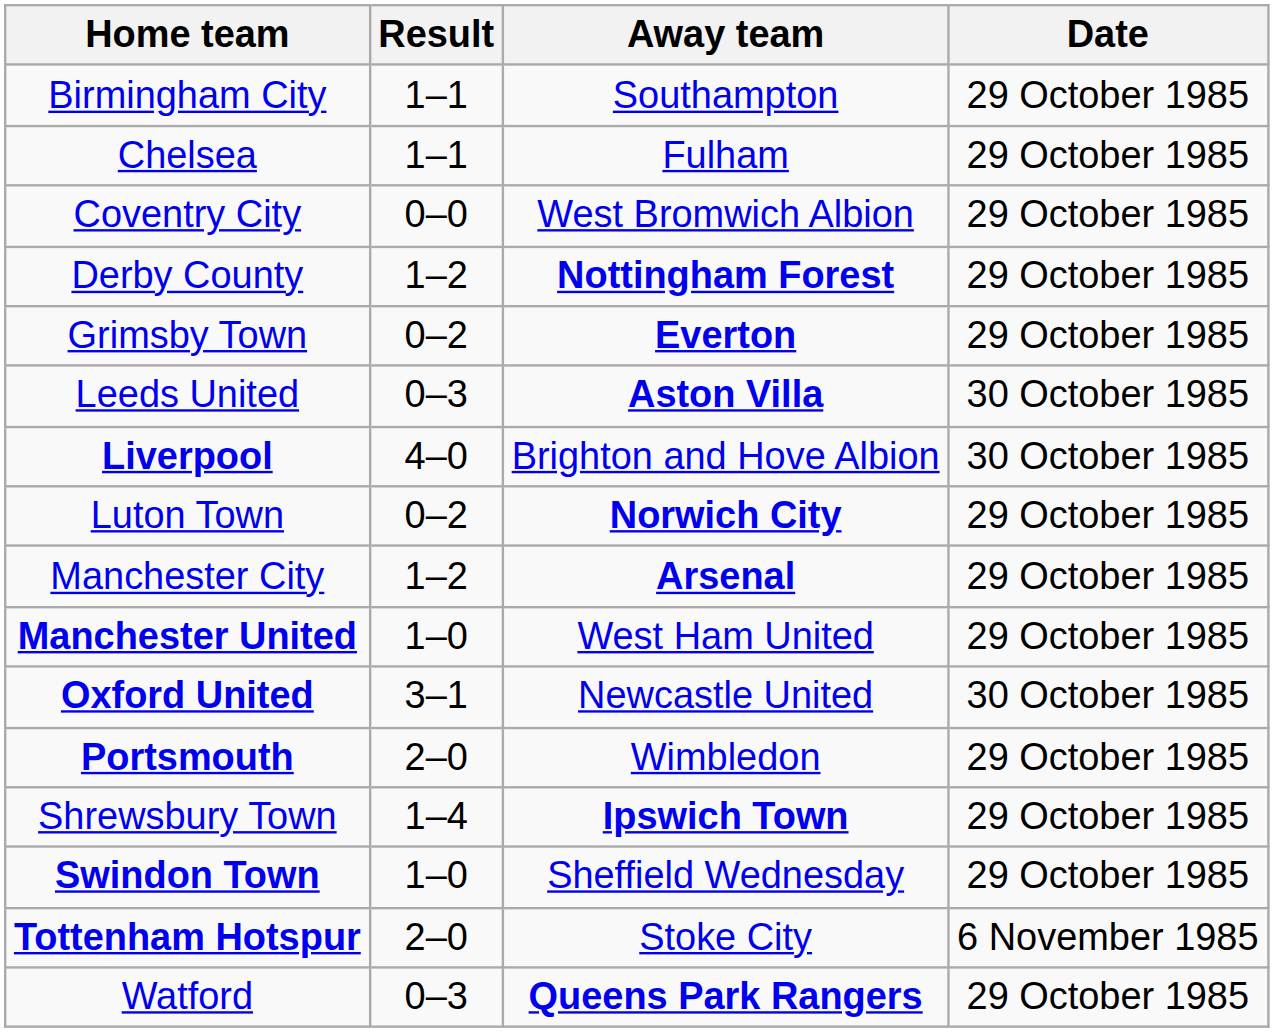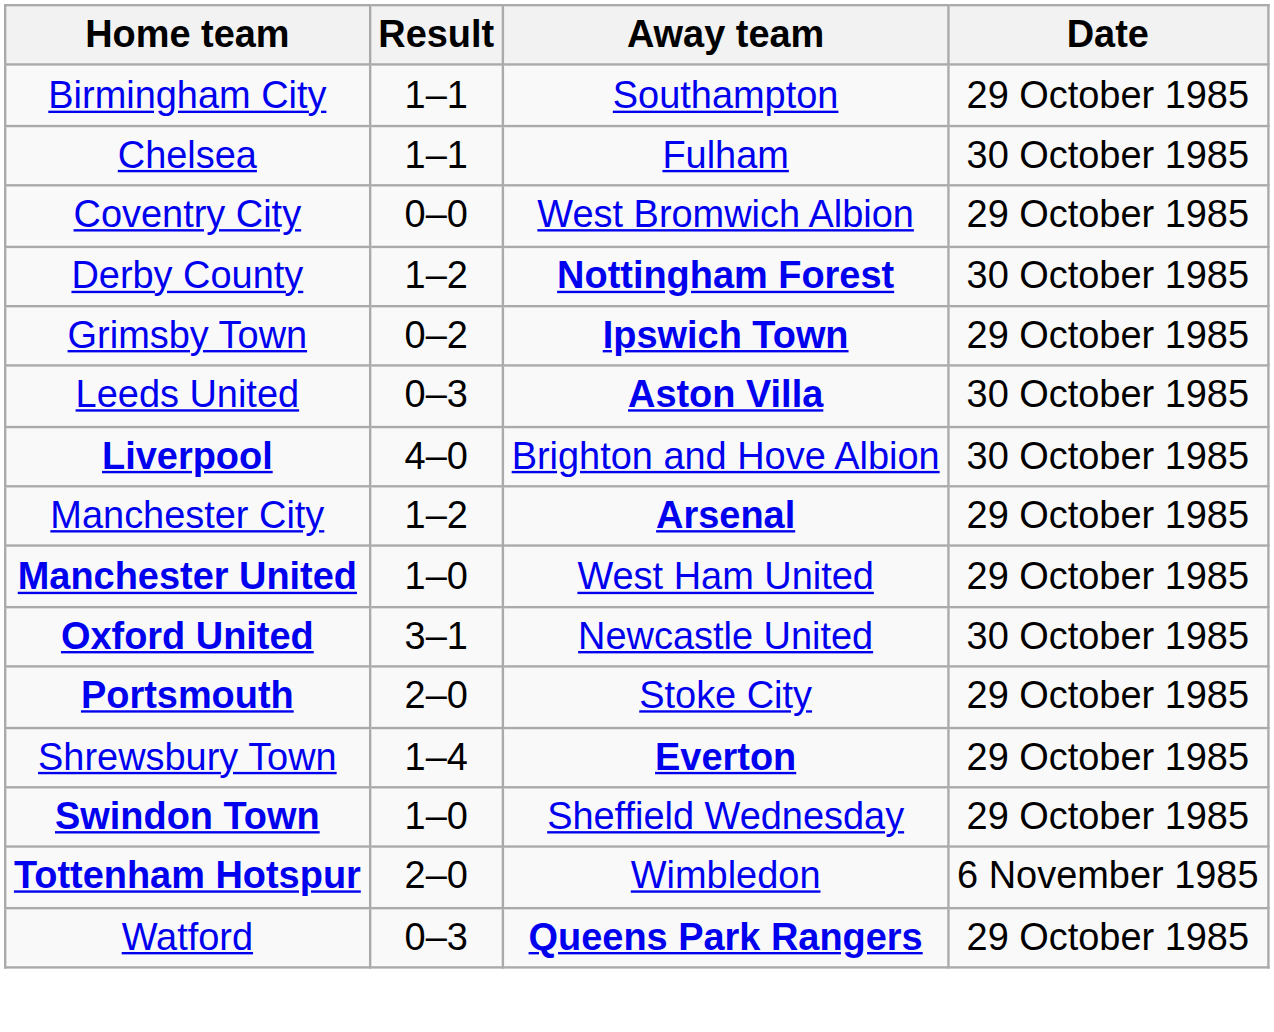Chelsea | Date: 29 October 1985 -> 30 October 1985
Derby County | Date: 29 October 1985 -> 30 October 1985
Grimsby Town | Away team: Everton -> Ipswich Town
- row: Luton Town | 0–2 | Norwich City | 29 October 1985
Portsmouth | Away team: Wimbledon -> Stoke City
Shrewsbury Town | Away team: Ipswich Town -> Everton
Tottenham Hotspur | Away team: Stoke City -> Wimbledon
